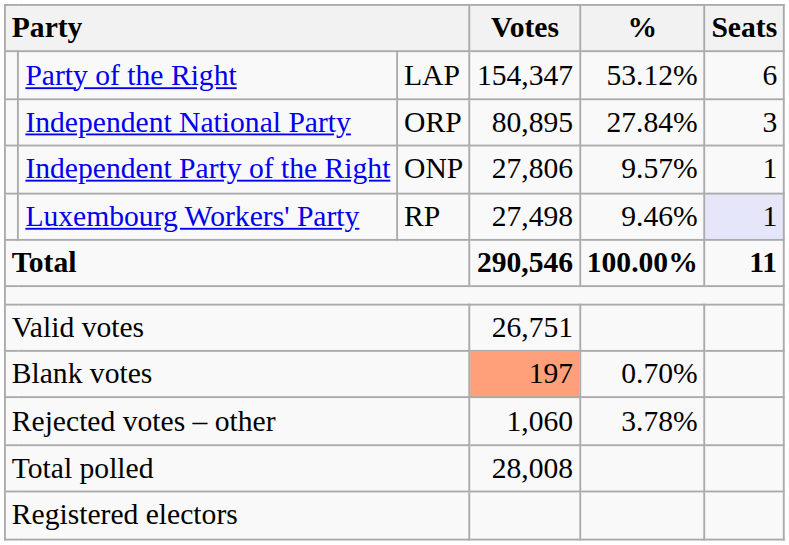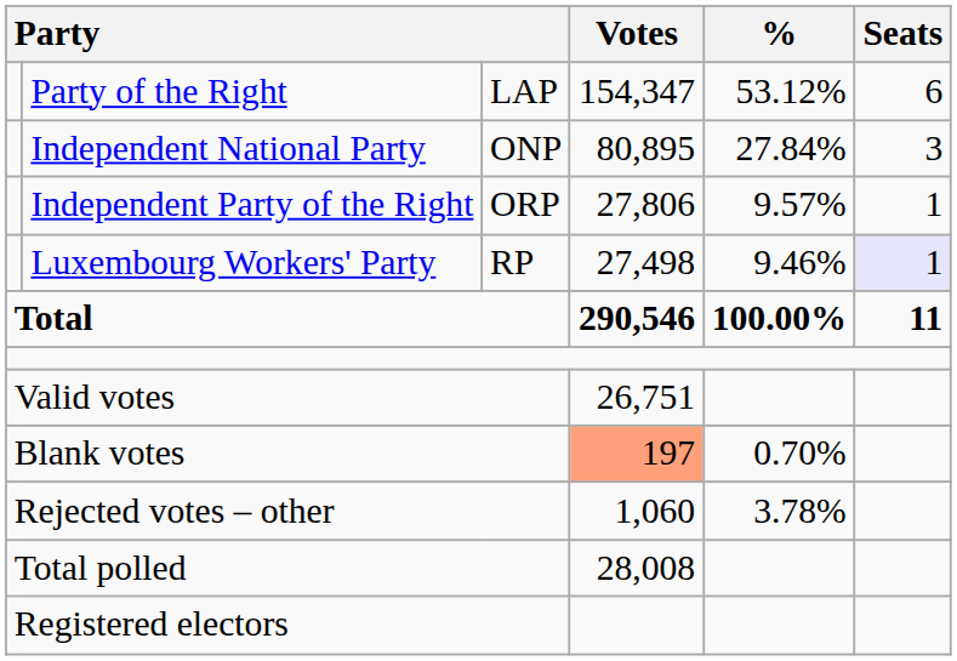Independent National Party | column 3: ORP -> ONP
Independent Party of the Right | column 3: ONP -> ORP
